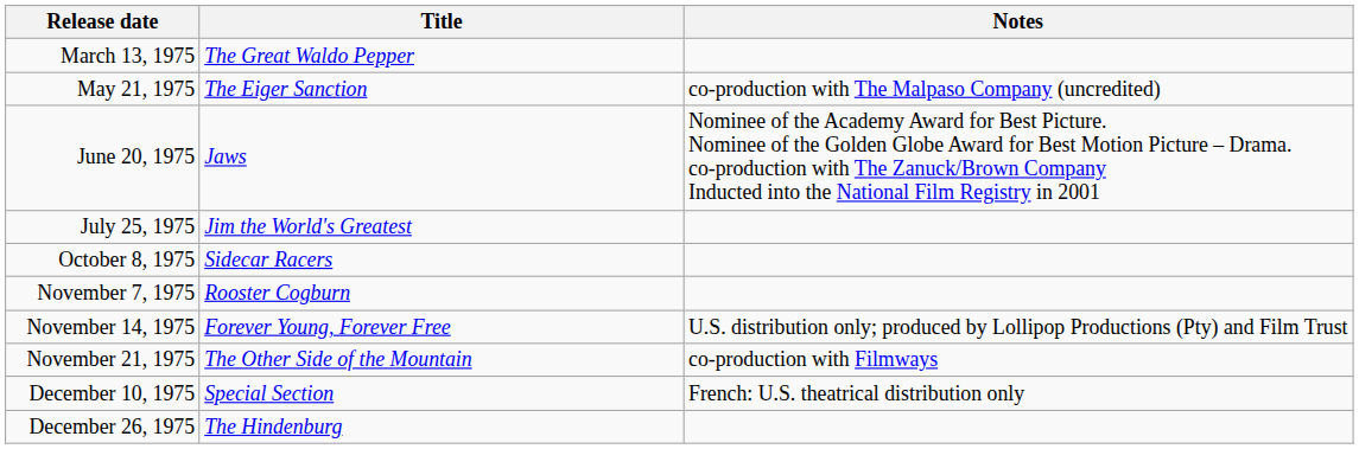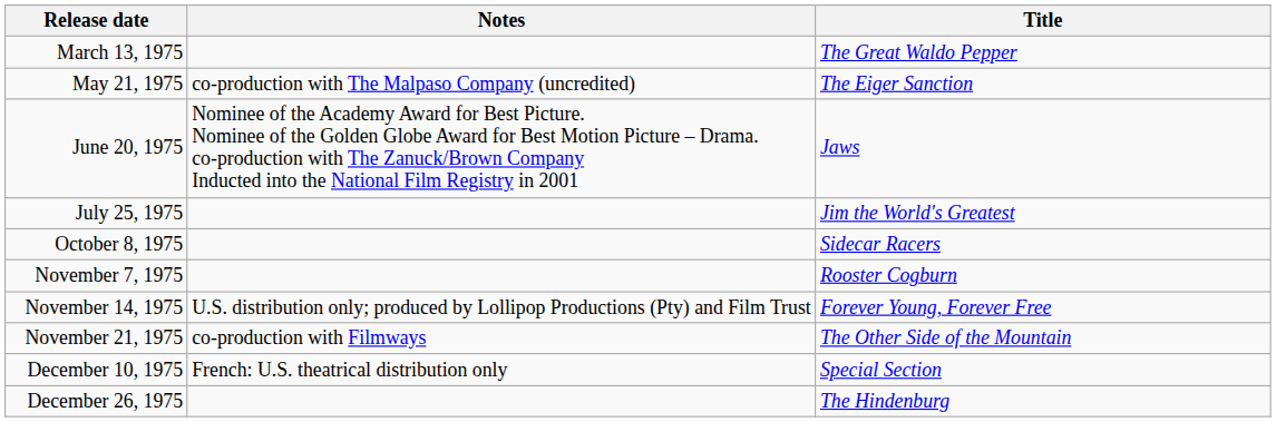columns swapped: Title <-> Notes
